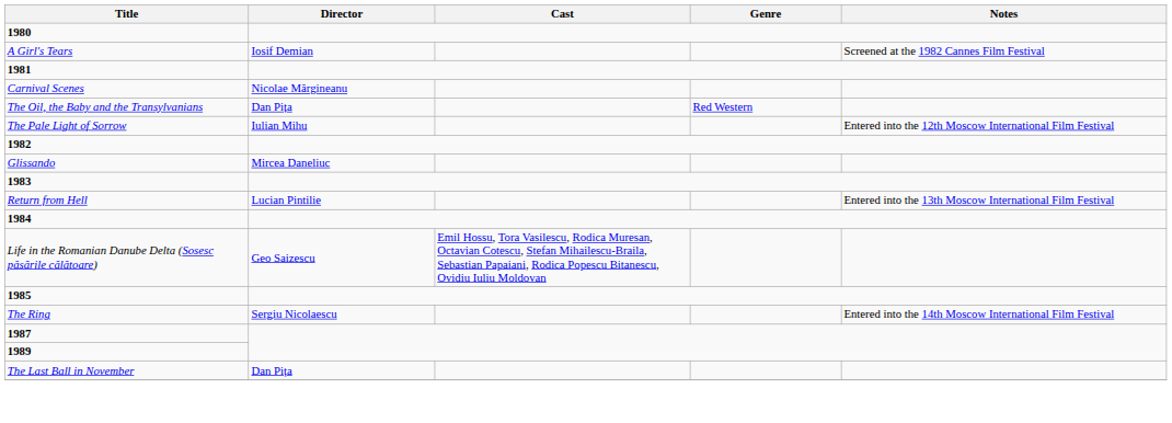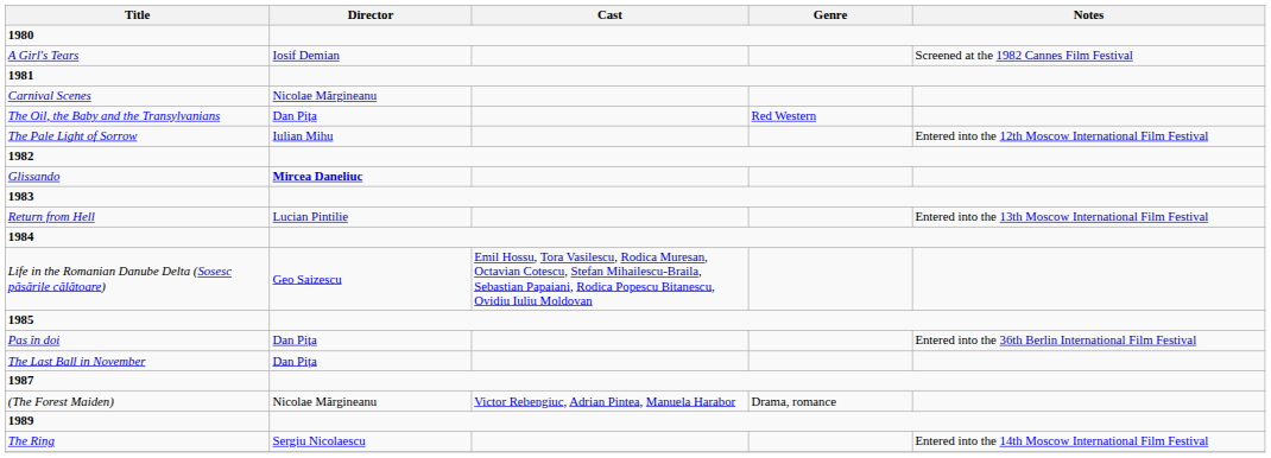Glissando | Director: normal -> bold
+ row: Pas în doi | Dan Pița | Entered into the 36th Berlin International Film Festival
rows swapped: The Ring <-> The Last Ball in November
+ row: (The Forest Maiden) | Nicolae Mărgineanu | Victor Rebengiuc, Adrian Pintea, Manuela Harabor | Drama, romance
